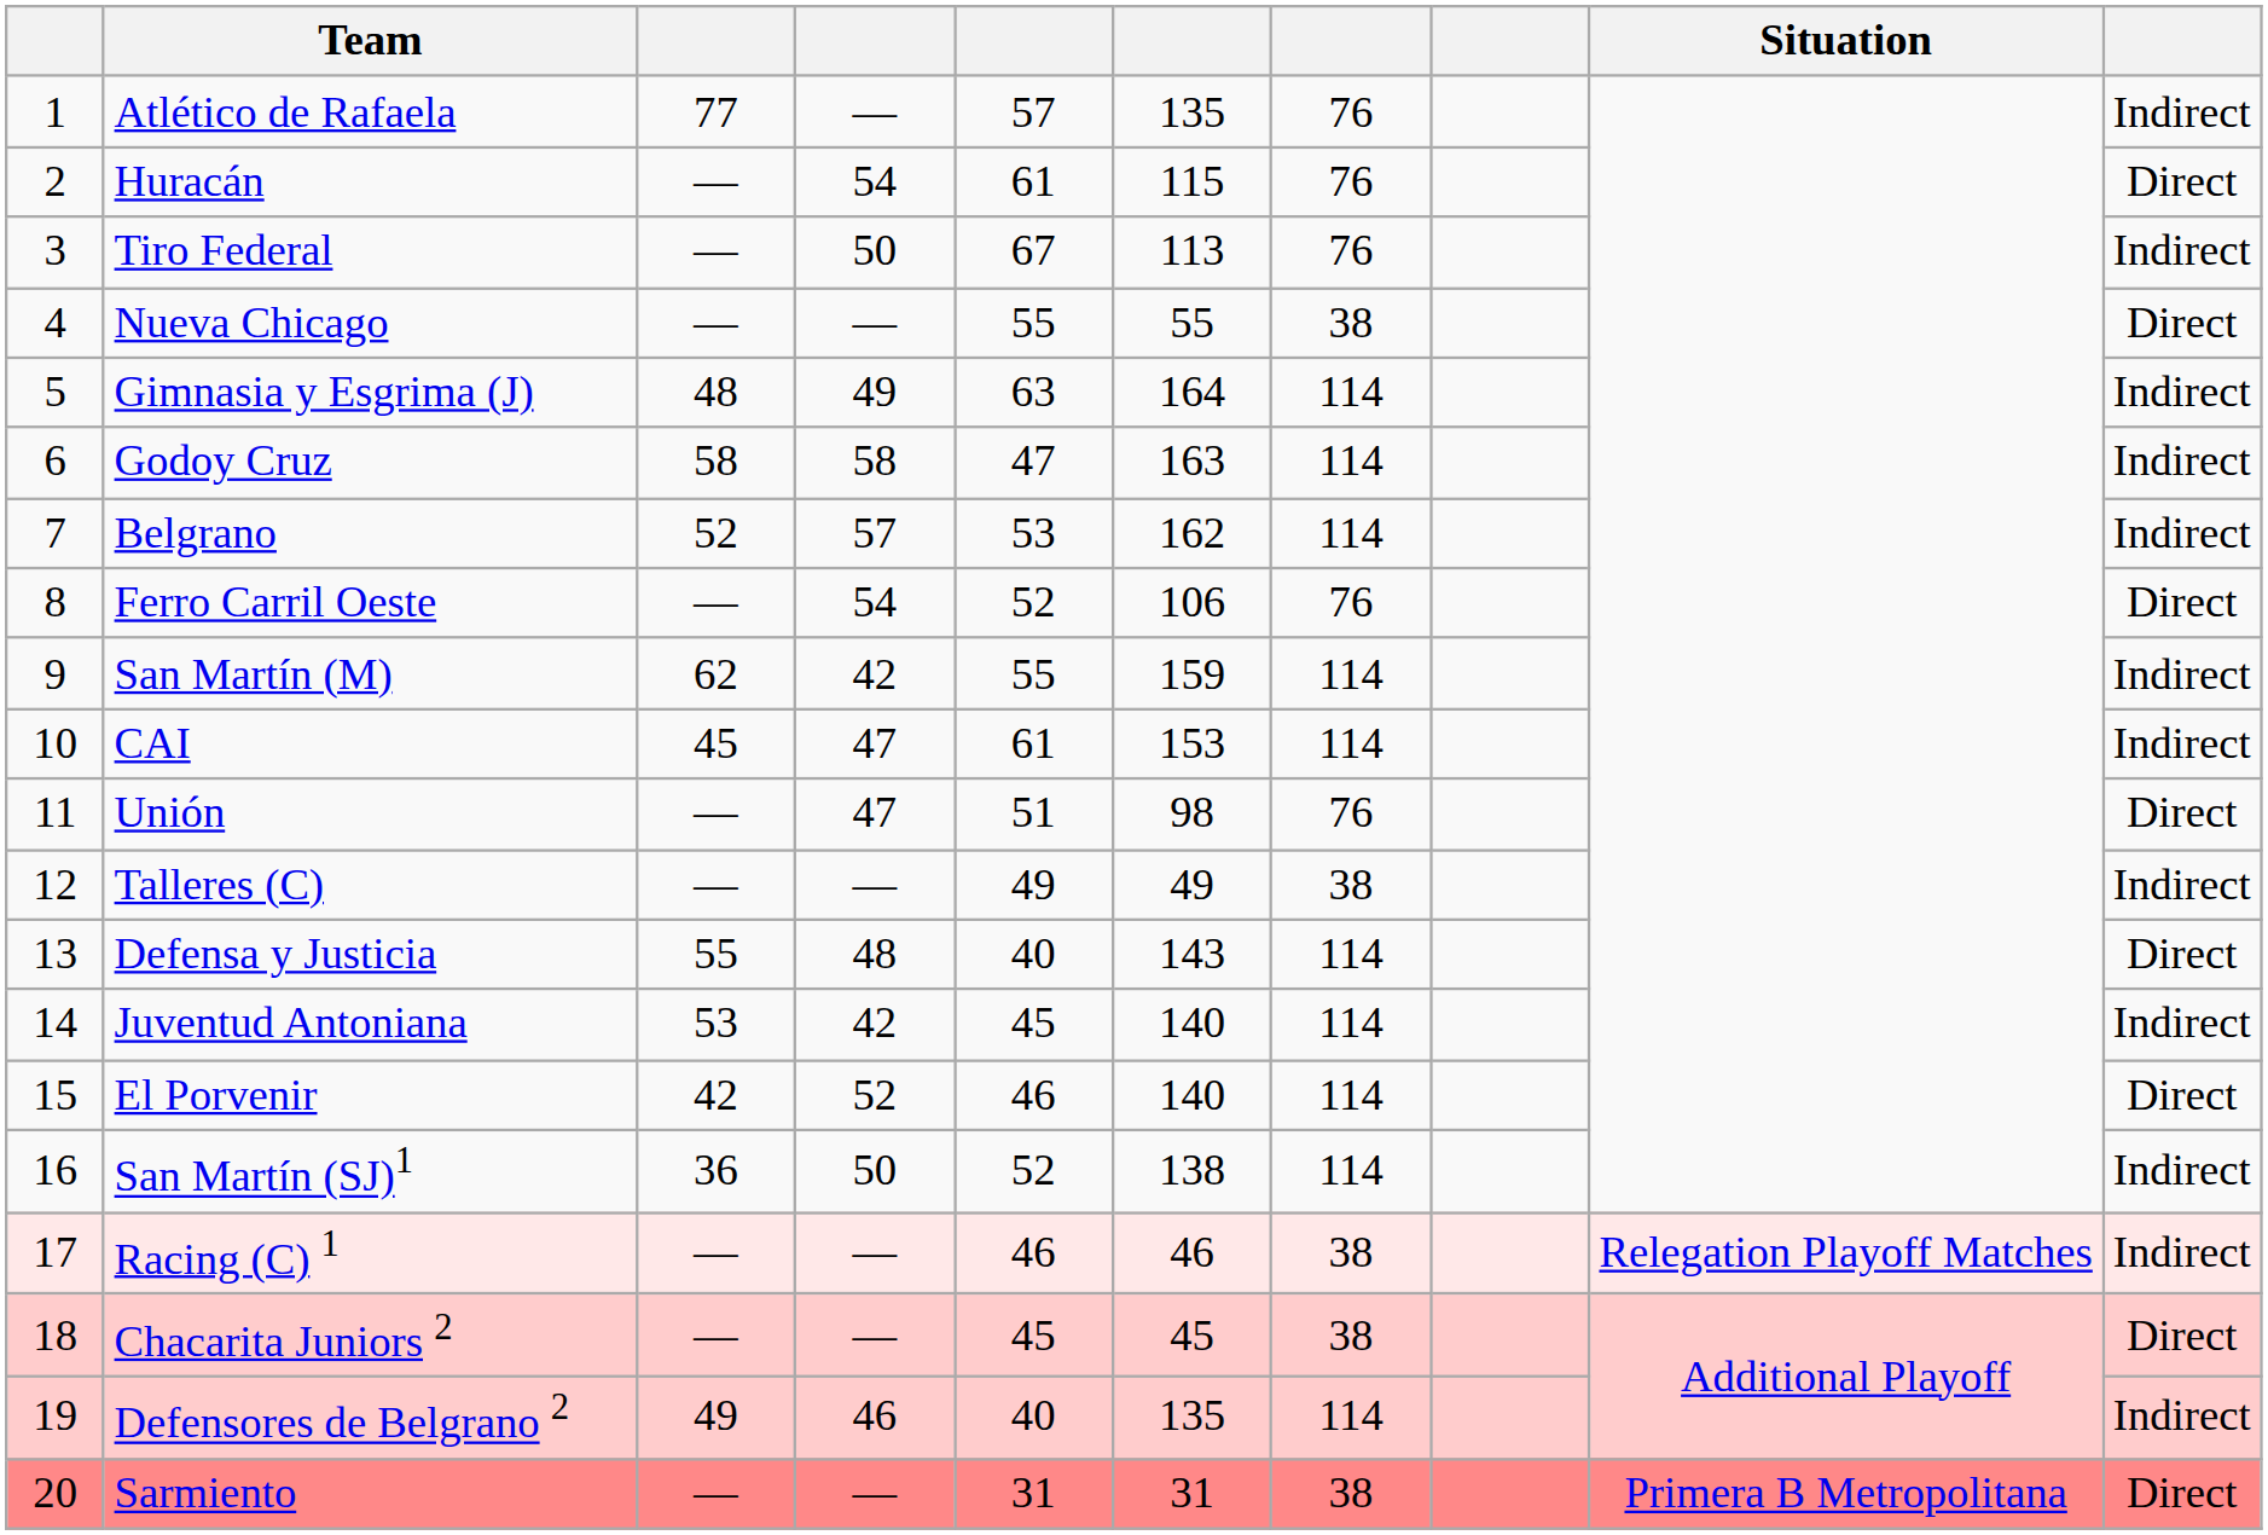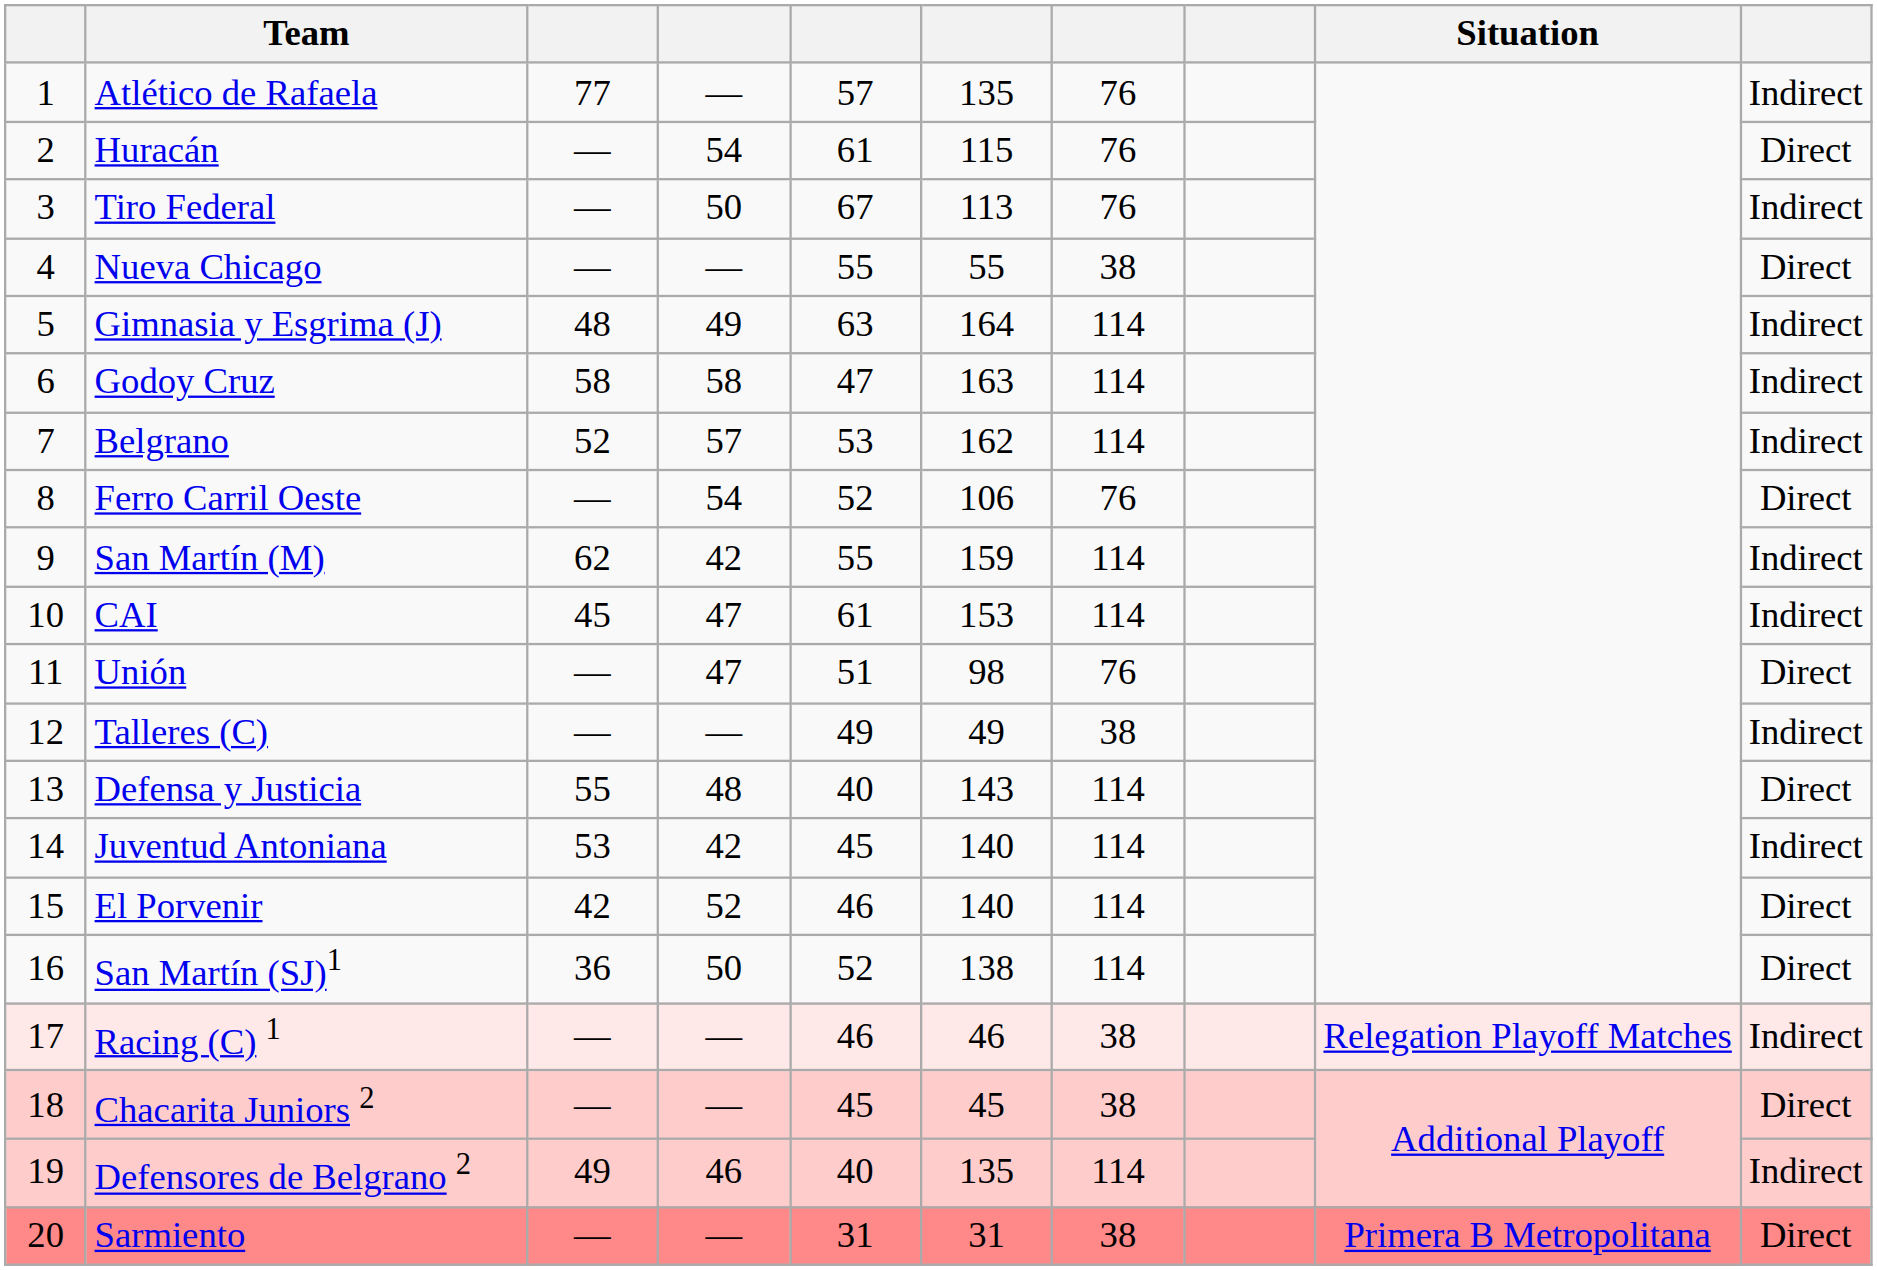San Martín (SJ)1 | column 10: Indirect -> Direct
